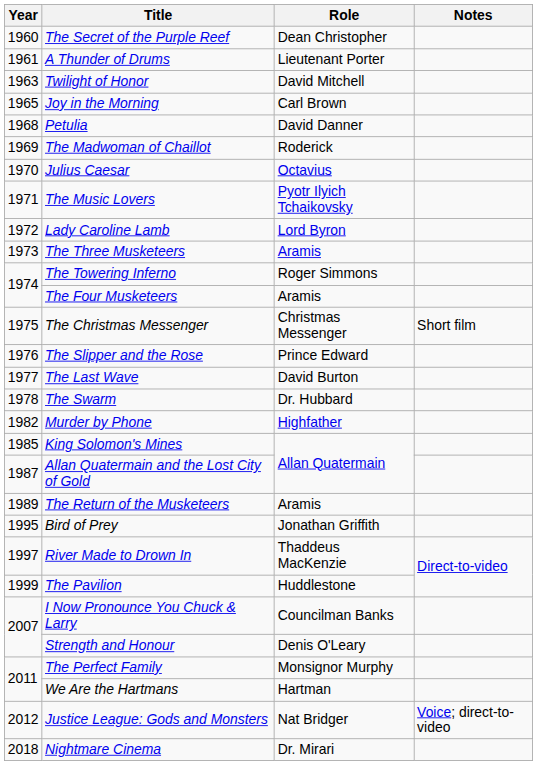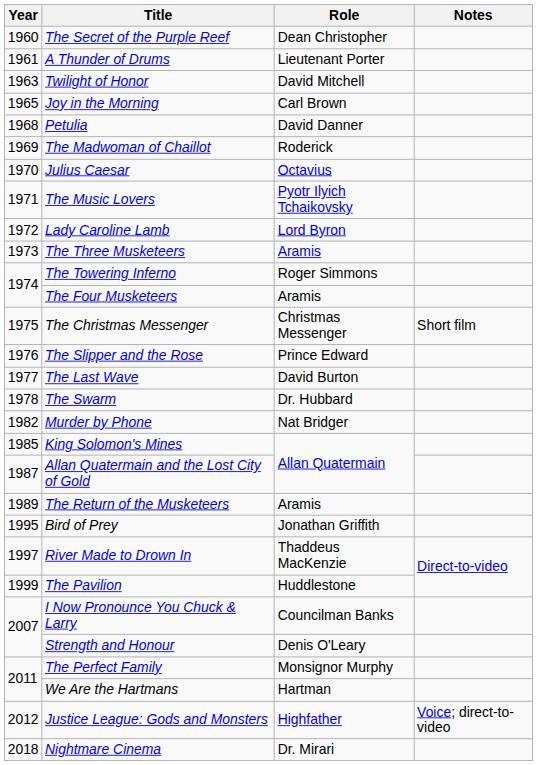Murder by Phone | Role: Highfather -> Nat Bridger
Justice League: Gods and Monsters | Role: Nat Bridger -> Highfather
